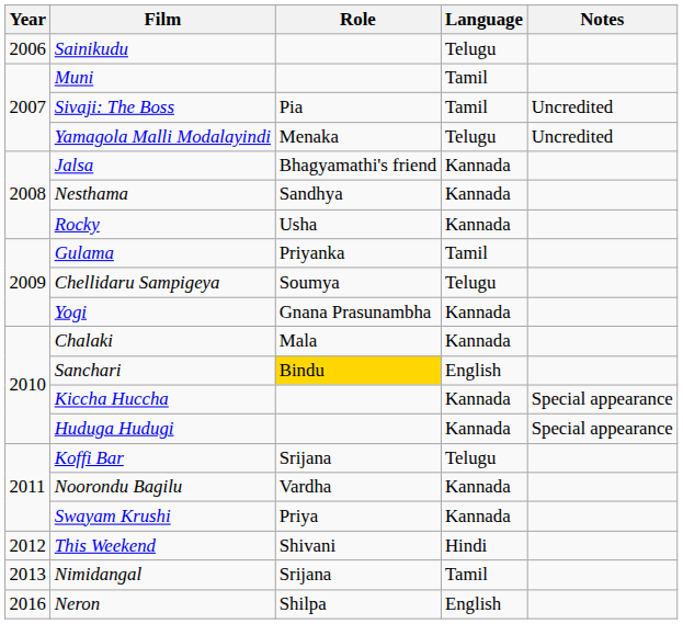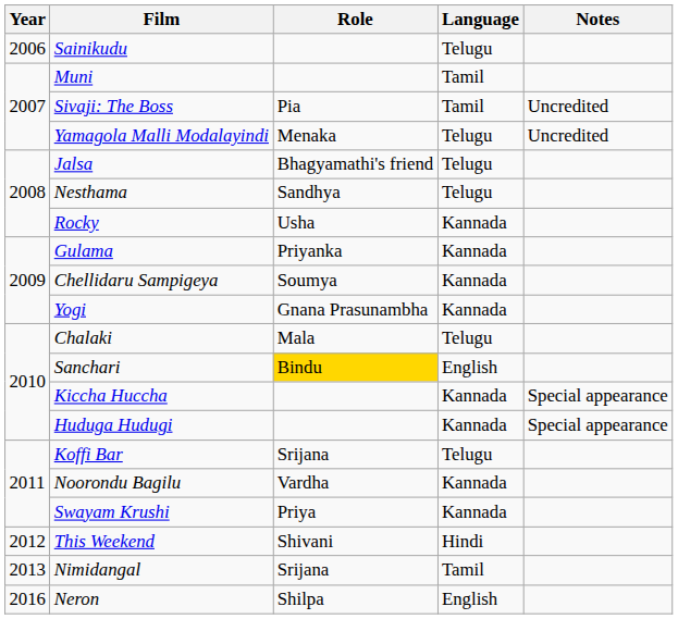Jalsa | Language: Kannada -> Telugu
Nesthama | Language: Kannada -> Telugu
Gulama | Language: Tamil -> Kannada
Chellidaru Sampigeya | Language: Telugu -> Kannada
Chalaki | Language: Kannada -> Telugu
